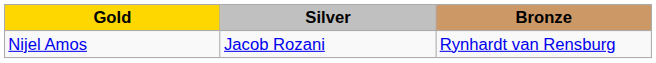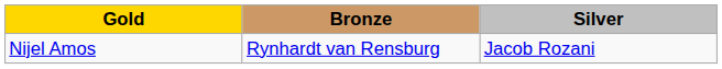columns swapped: Silver <-> Bronze
